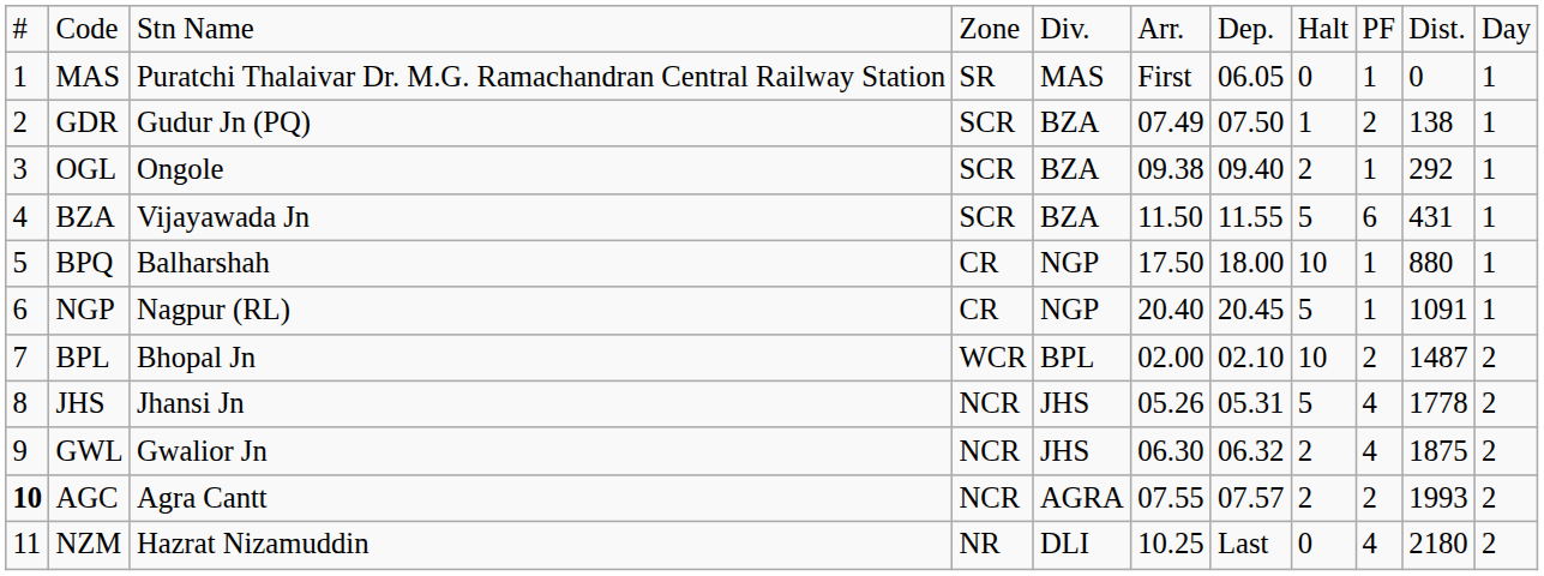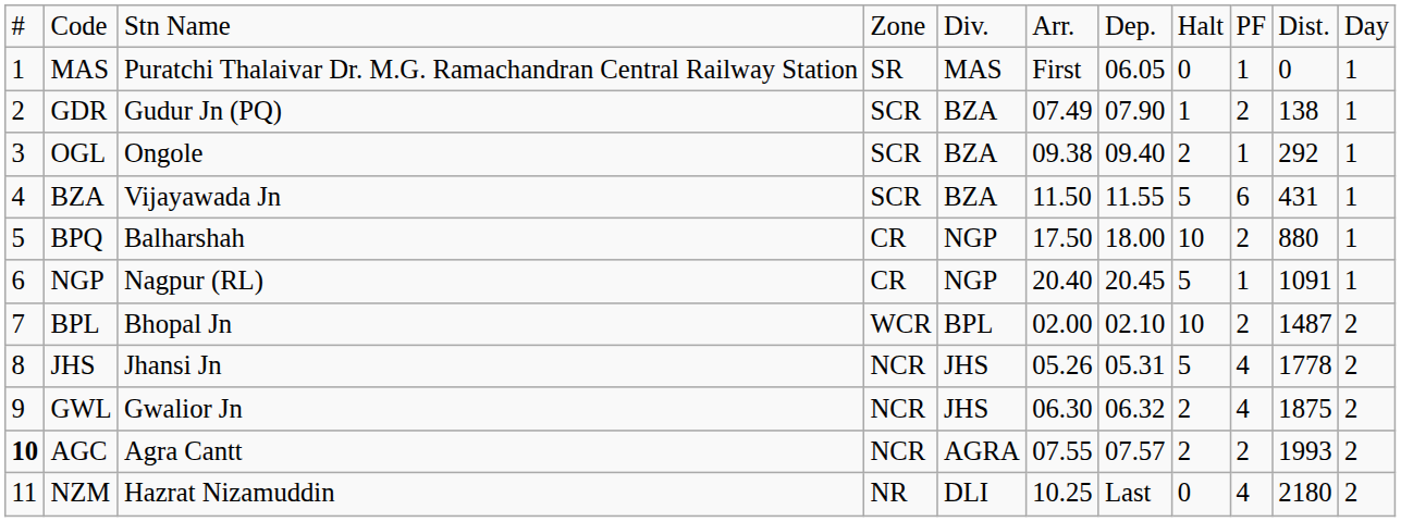GDR | column 7: 07.50 -> 07.90
BPQ | column 9: 1 -> 2
